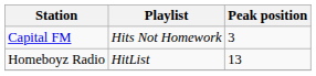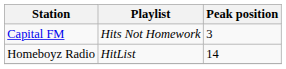Homeboyz Radio | Peak position: 13 -> 14
